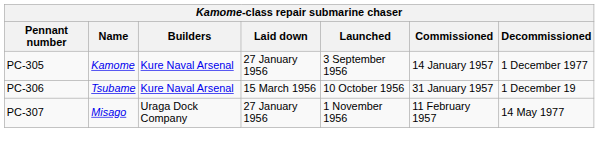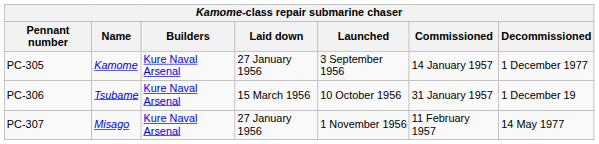PC-307 | Builders: Uraga Dock Company -> Kure Naval Arsenal
